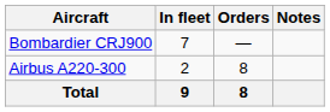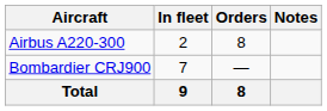rows swapped: Airbus A220-300 <-> Bombardier CRJ900
